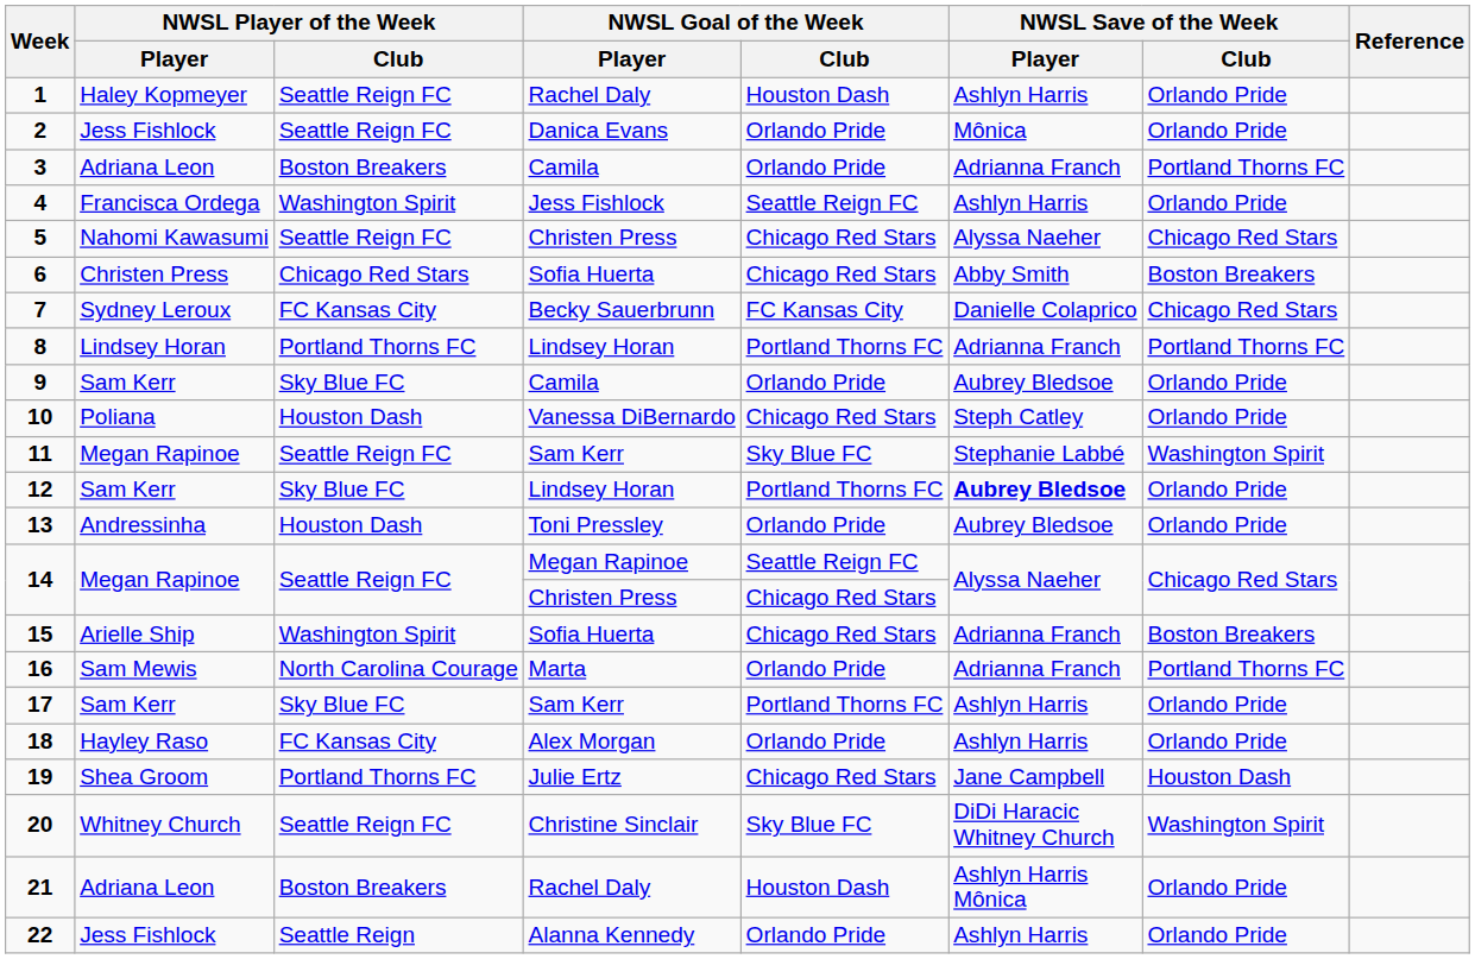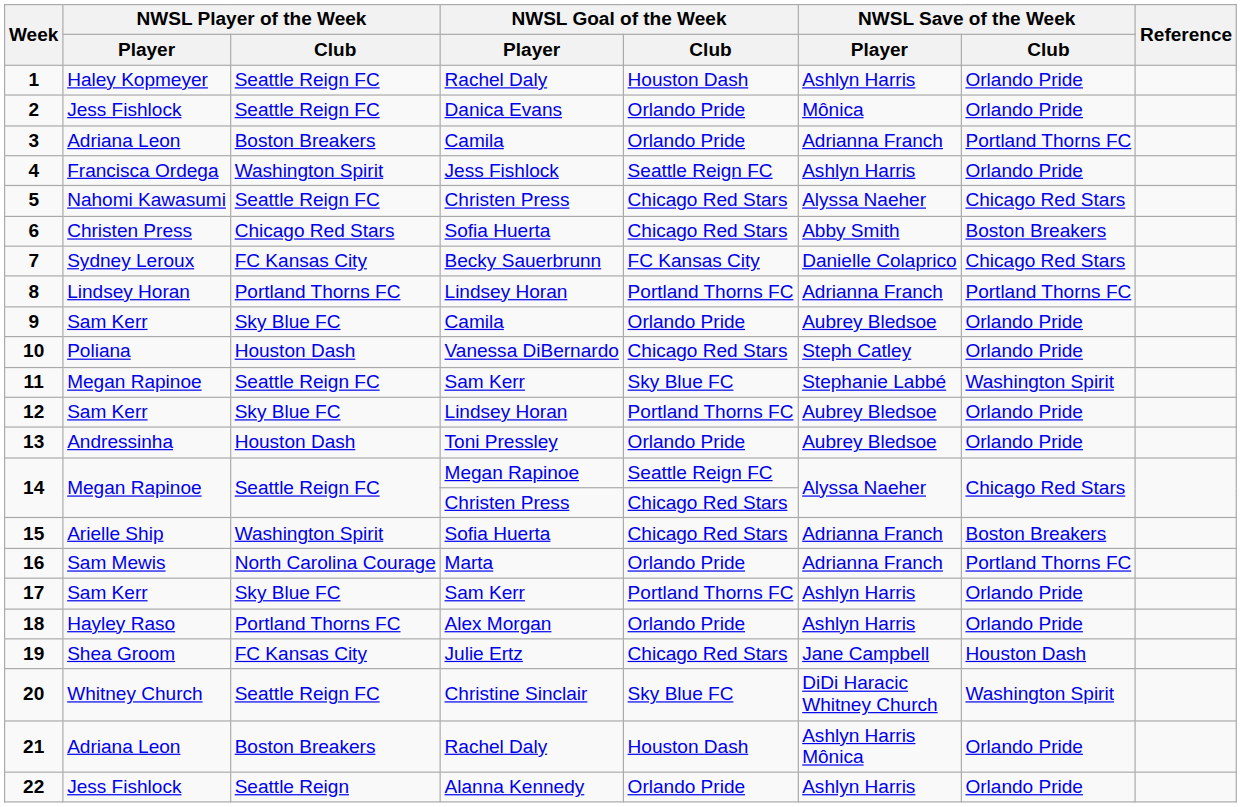12 | NWSL Save of the Week / Player: bold -> normal
18 | NWSL Player of the Week / Club: FC Kansas City -> Portland Thorns FC
19 | NWSL Player of the Week / Club: Portland Thorns FC -> FC Kansas City
